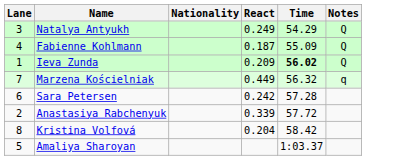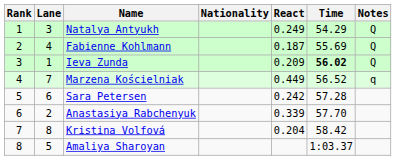+ column: Rank | 1 | 2 | 3 | 4 | 5 | 6 | 7 | 8
Fabienne Kohlmann | Time: 55.09 -> 55.69
Marzena Kościelniak | Time: 56.32 -> 56.52
Anastasiya Rabchenyuk | Time: 57.72 -> 57.70
